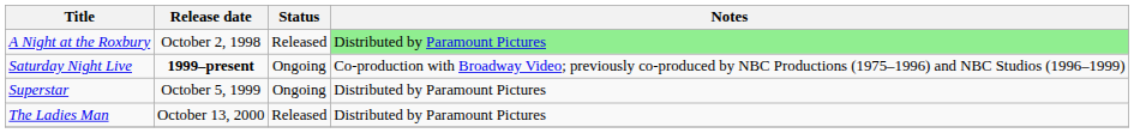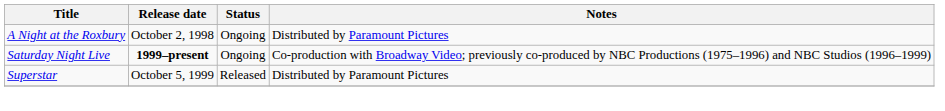A Night at the Roxbury | Status: Released -> Ongoing
A Night at the Roxbury | Notes: lightgreen background -> no background
Superstar | Status: Ongoing -> Released
- row: The Ladies Man | October 13, 2000 | Released | Distributed by Paramount Pictures
